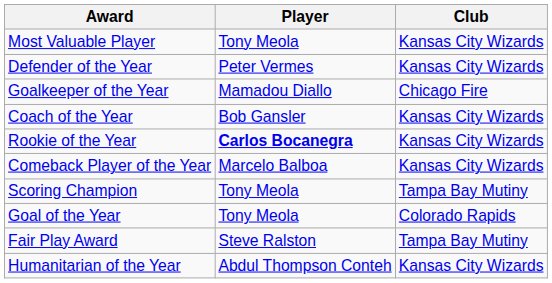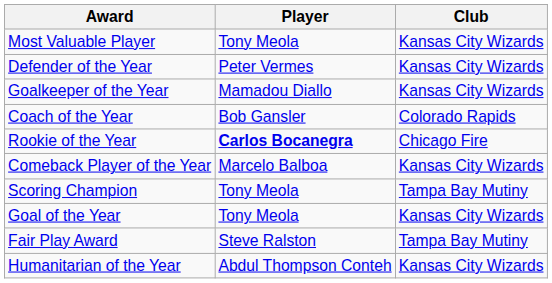Goalkeeper of the Year | Club: Chicago Fire -> Kansas City Wizards
Coach of the Year | Club: Kansas City Wizards -> Colorado Rapids
Rookie of the Year | Club: Kansas City Wizards -> Chicago Fire
Goal of the Year | Club: Colorado Rapids -> Kansas City Wizards
